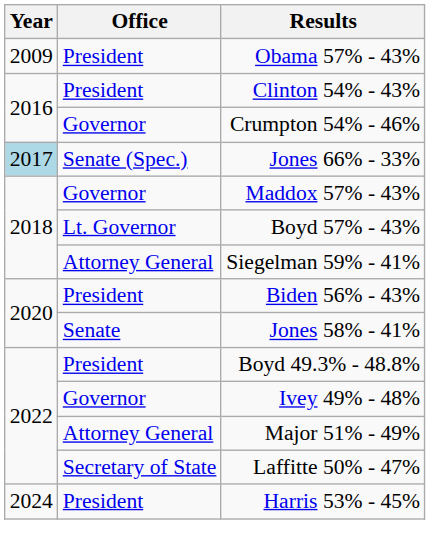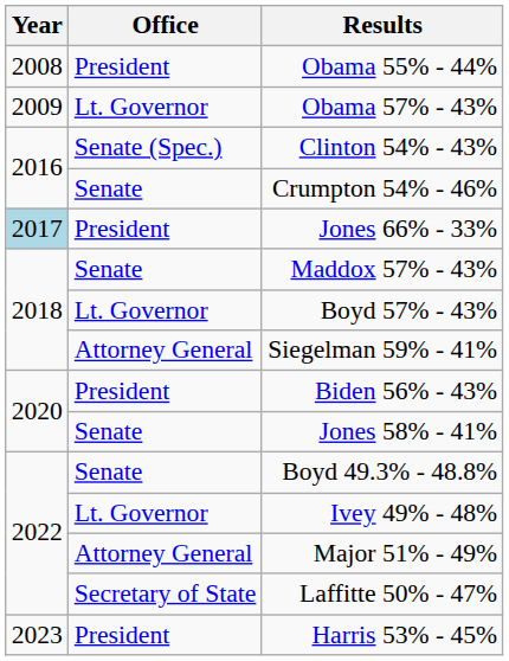+ row: 2008 | President | Obama 55% - 44%
Obama 57% - 43% | Office: President -> Lt. Governor
Clinton 54% - 43% | Office: President -> Senate (Spec.)
Crumpton 54% - 46% | Office: Governor -> Senate
Jones 66% - 33% | Office: Senate (Spec.) -> President
Maddox 57% - 43% | Office: Governor -> Senate
Boyd 49.3% - 48.8% | Office: President -> Senate
Ivey 49% - 48% | Office: Governor -> Lt. Governor
Harris 53% - 45% | Year: 2024 -> 2023
